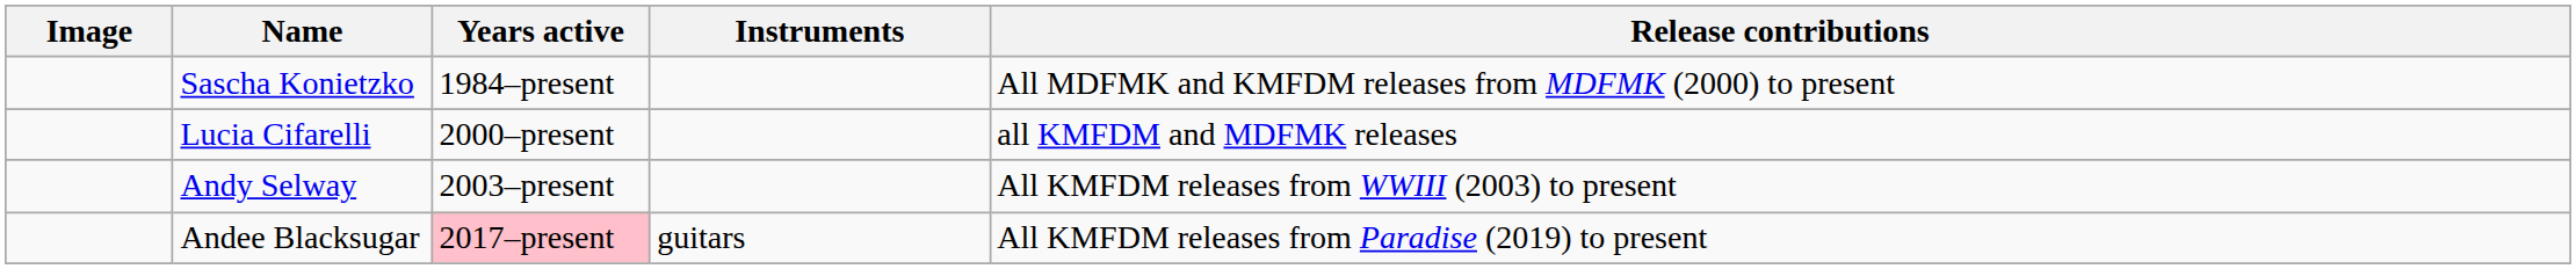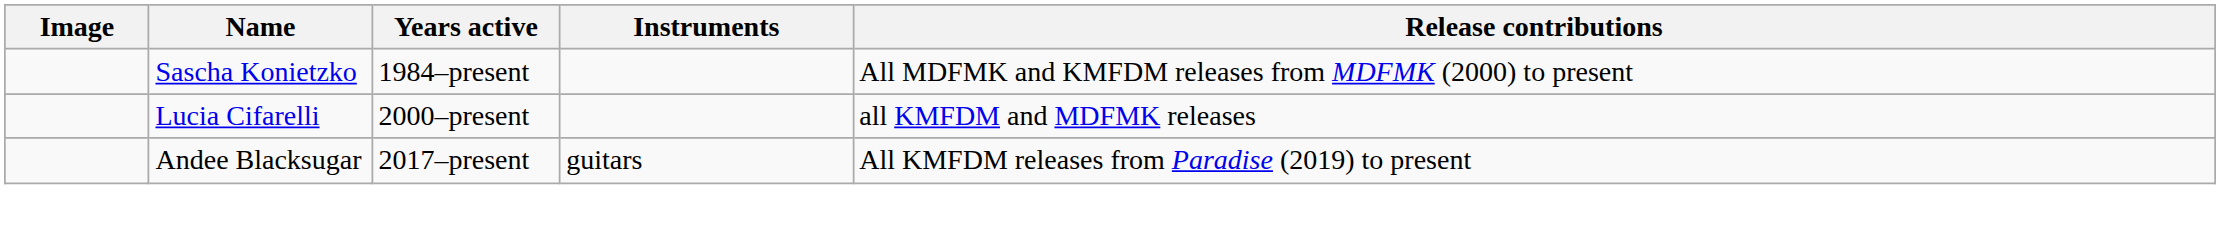- row: Andy Selway | 2003–present | All KMFDM releases from WWIII (2003) to present
Andee Blacksugar | Years active: pink background -> no background
